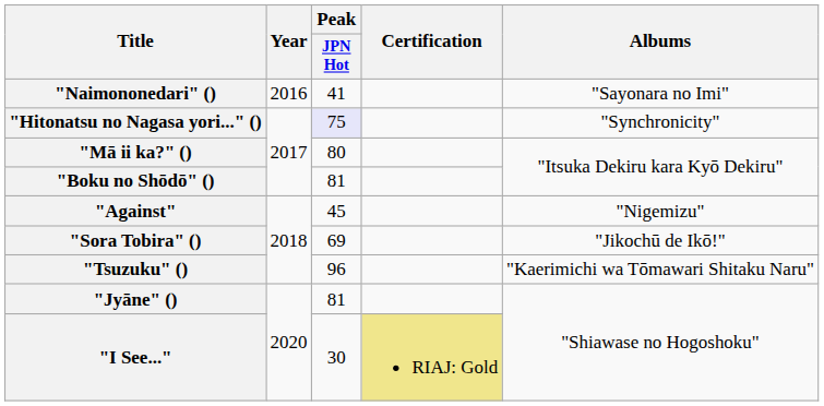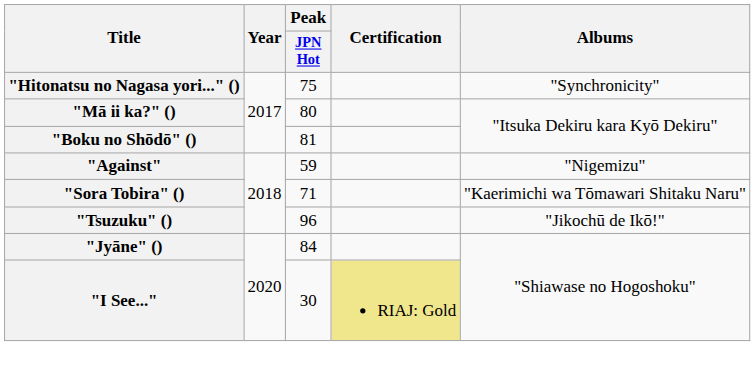- row: "Naimononedari" () | 2016 | 41 | "Sayonara no Imi"
"Hitonatsu no Nagasa yori..." () | Peak / JPN Hot: lavender background -> no background
"Against" | Peak / JPN Hot: 45 -> 59
"Sora Tobira" () | Peak / JPN Hot: 69 -> 71
"Sora Tobira" () | Albums: "Jikochū de Ikō!" -> "Kaerimichi wa Tōmawari Shitaku Naru"
"Tsuzuku" () | Albums: "Kaerimichi wa Tōmawari Shitaku Naru" -> "Jikochū de Ikō!"
"Jyāne" () | Peak / JPN Hot: 81 -> 84
